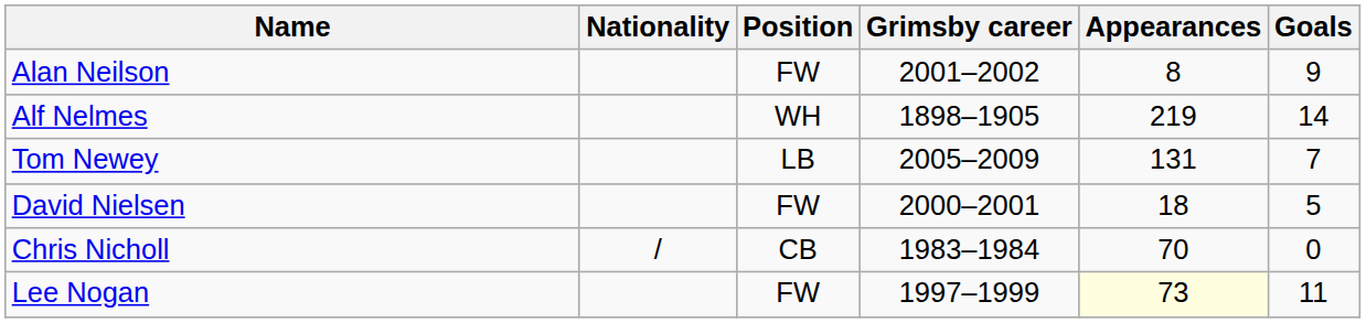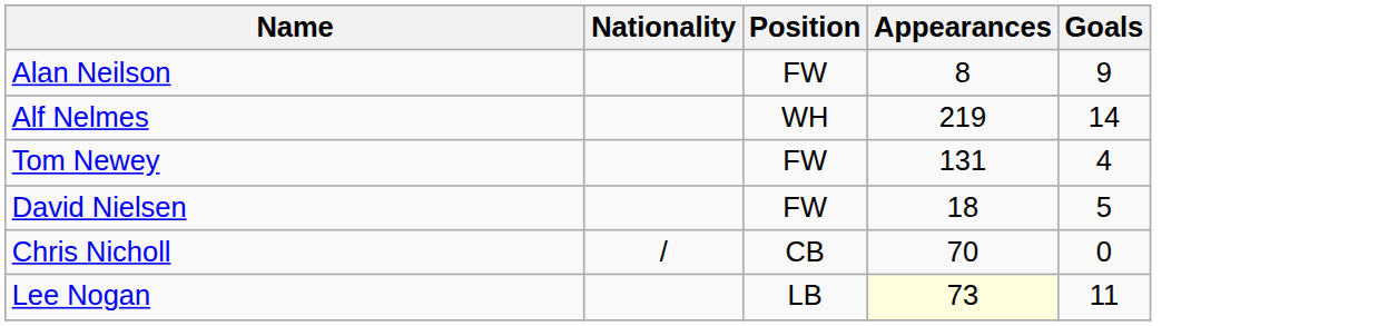- column: Grimsby career | 2001–2002 | 1898–1905 | 2005–2009 | 2000–2001 | 1983–1984 | 1997–1999
Tom Newey | Position: LB -> FW
Tom Newey | Goals: 7 -> 4
Lee Nogan | Position: FW -> LB
